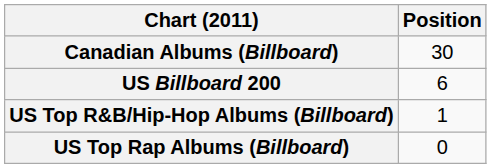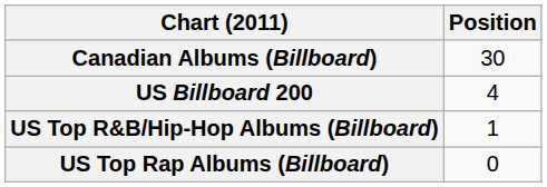US Billboard 200 | Position: 6 -> 4
